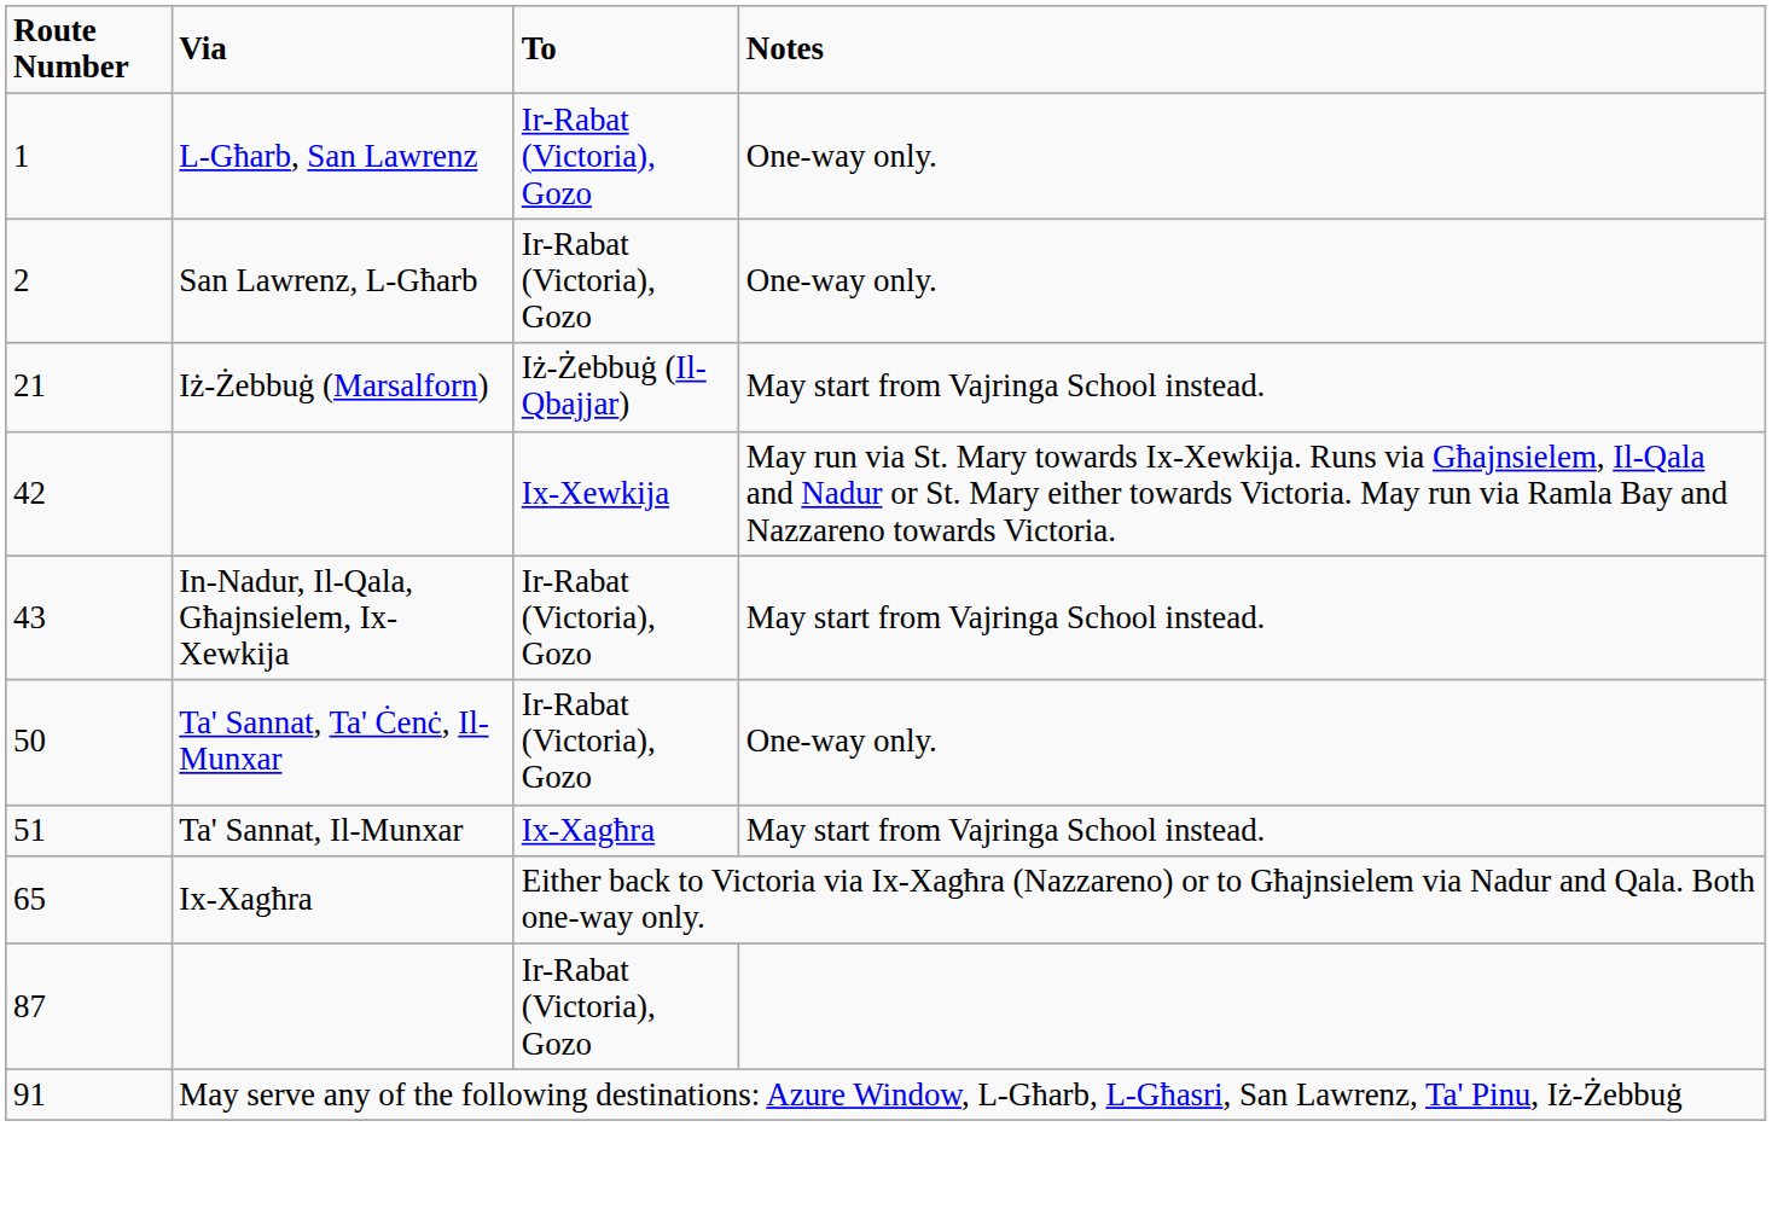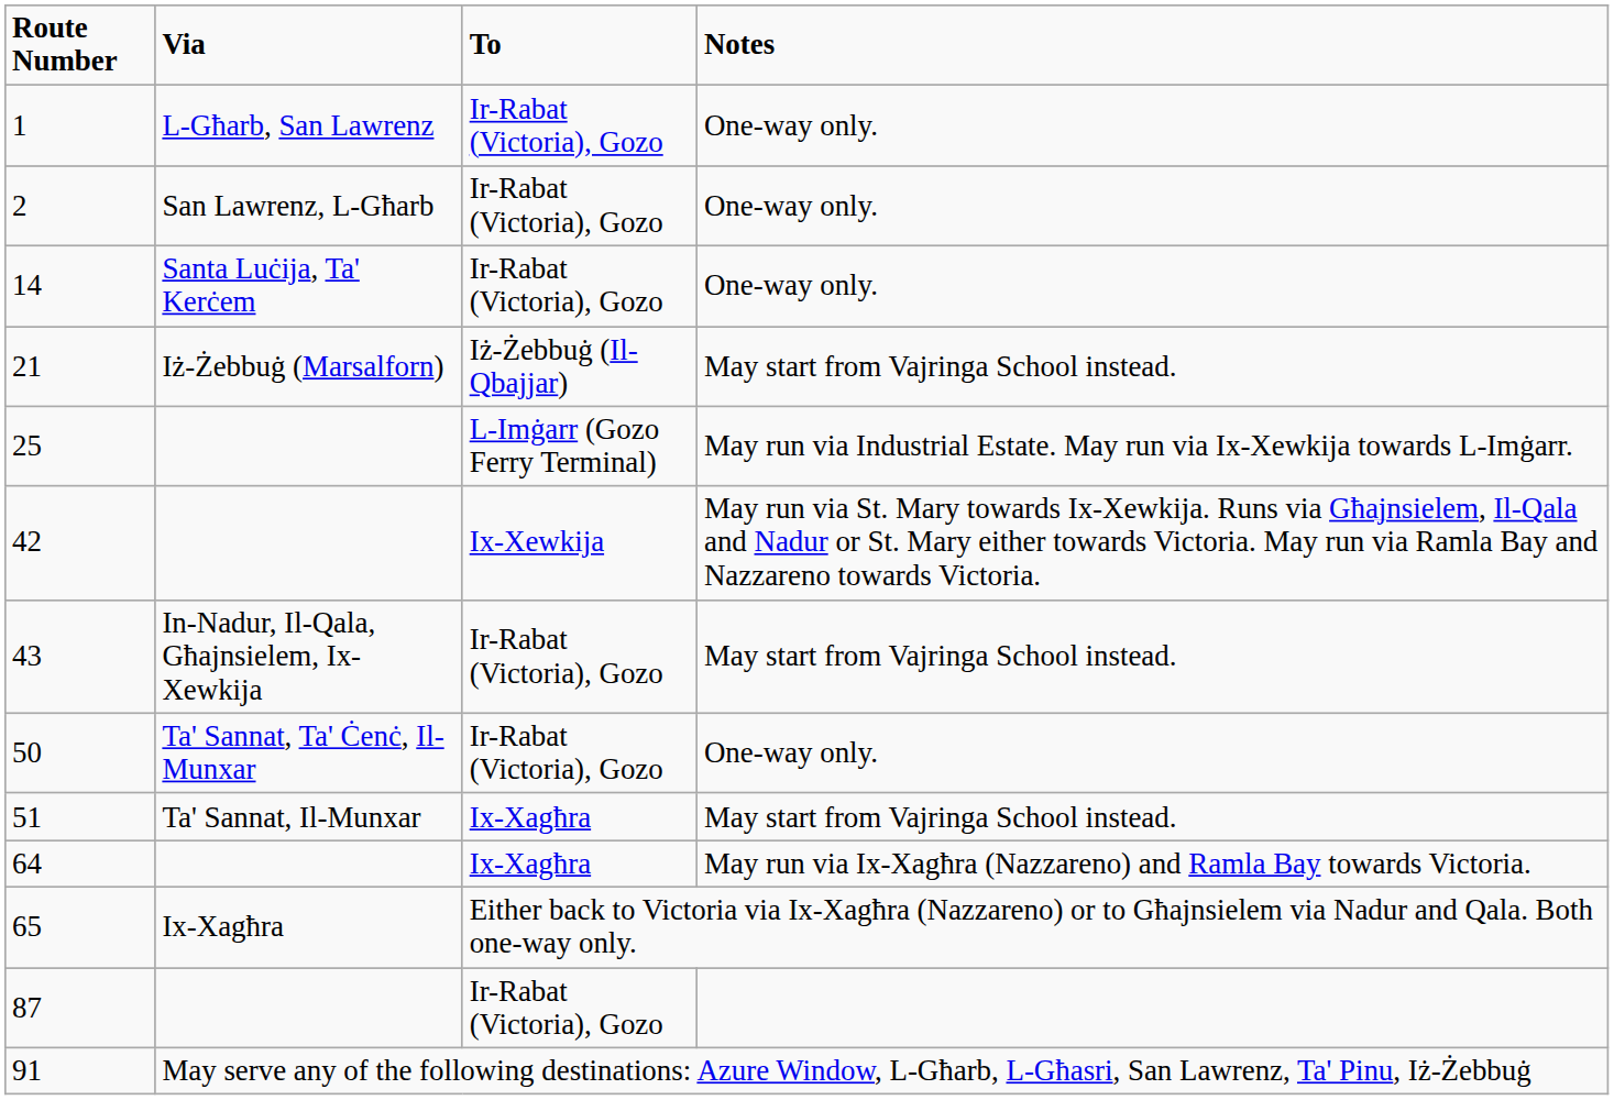+ row: 14 | Santa Luċija, Ta' Kerċem | Ir-Rabat (Victoria), Gozo | One-way only.
+ row: 25 | L-Imġarr (Gozo Ferry Terminal) | May run via Industrial Estate. May run via Ix-Xewkija towards L-Imġarr.
+ row: 64 | Ix-Xagħra | May run via Ix-Xagħra (Nazzareno) and Ramla Bay towards Victoria.
